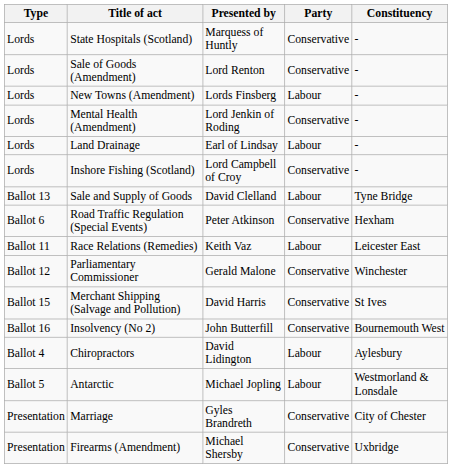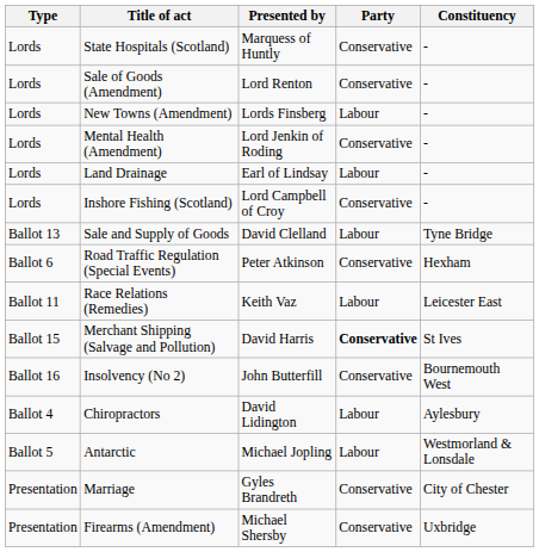- row: Ballot 12 | Parliamentary Commissioner | Gerald Malone | Conservative | Winchester
Merchant Shipping (Salvage and Pollution) | Party: normal -> bold
